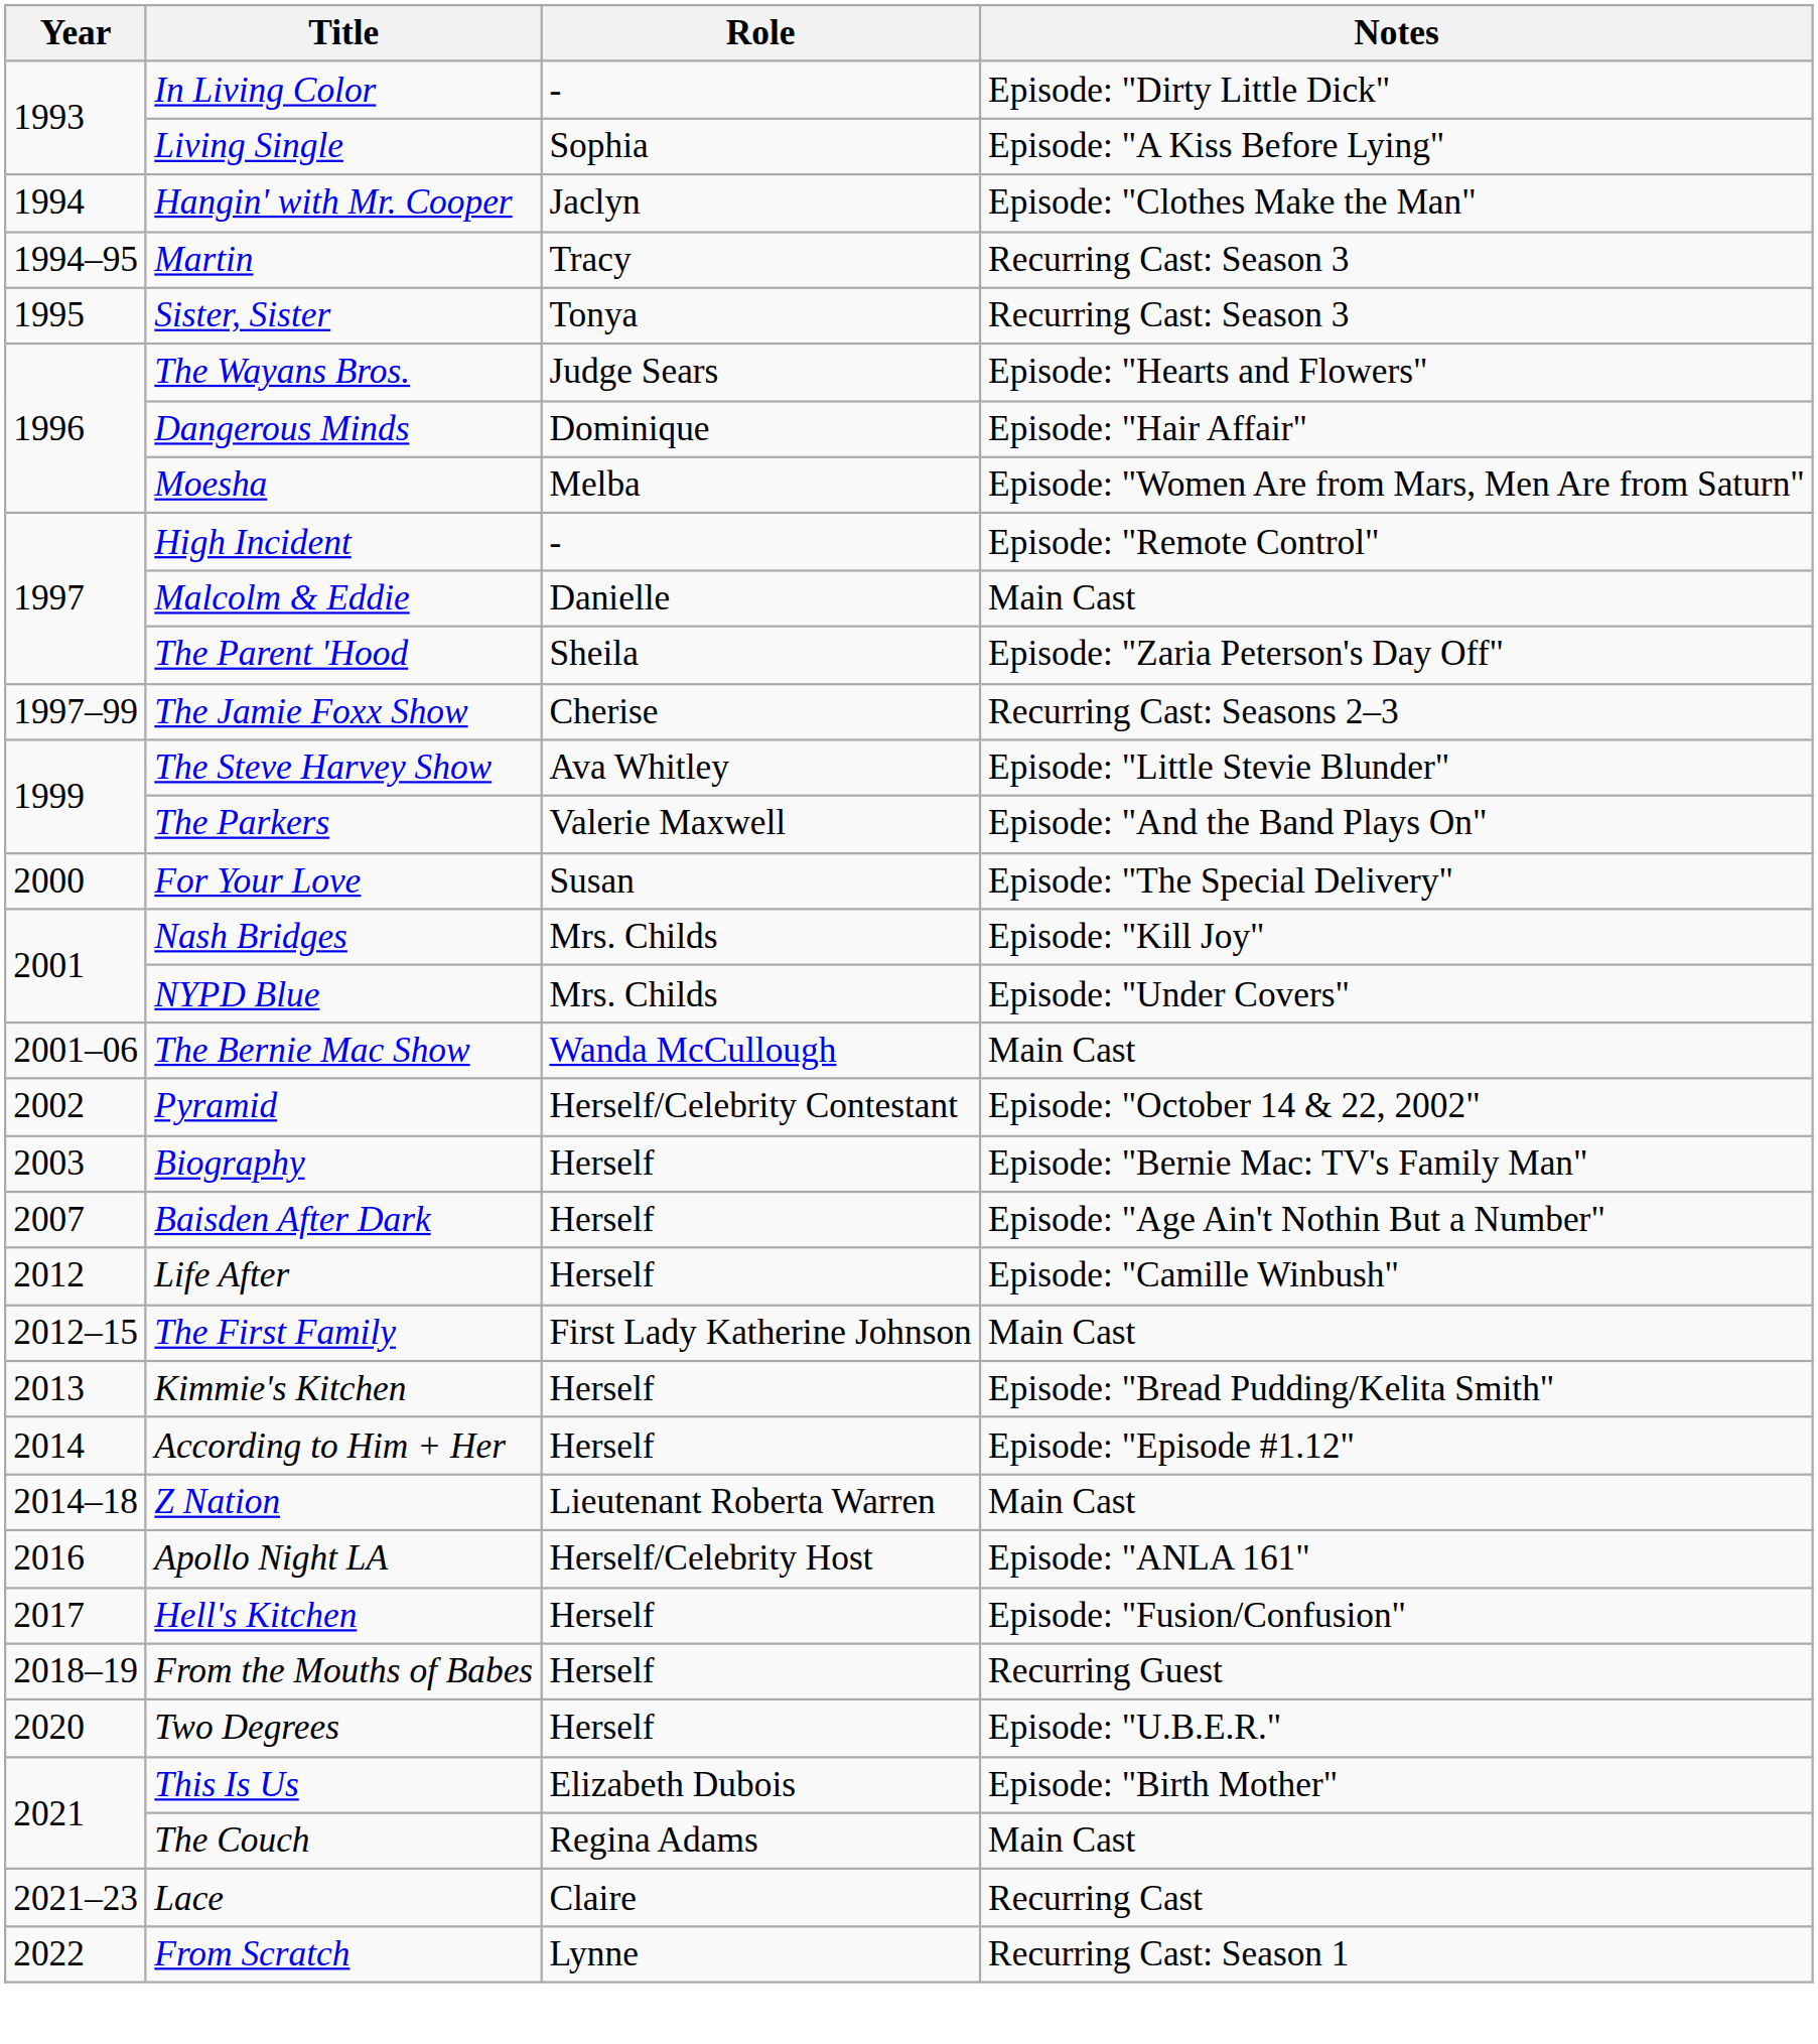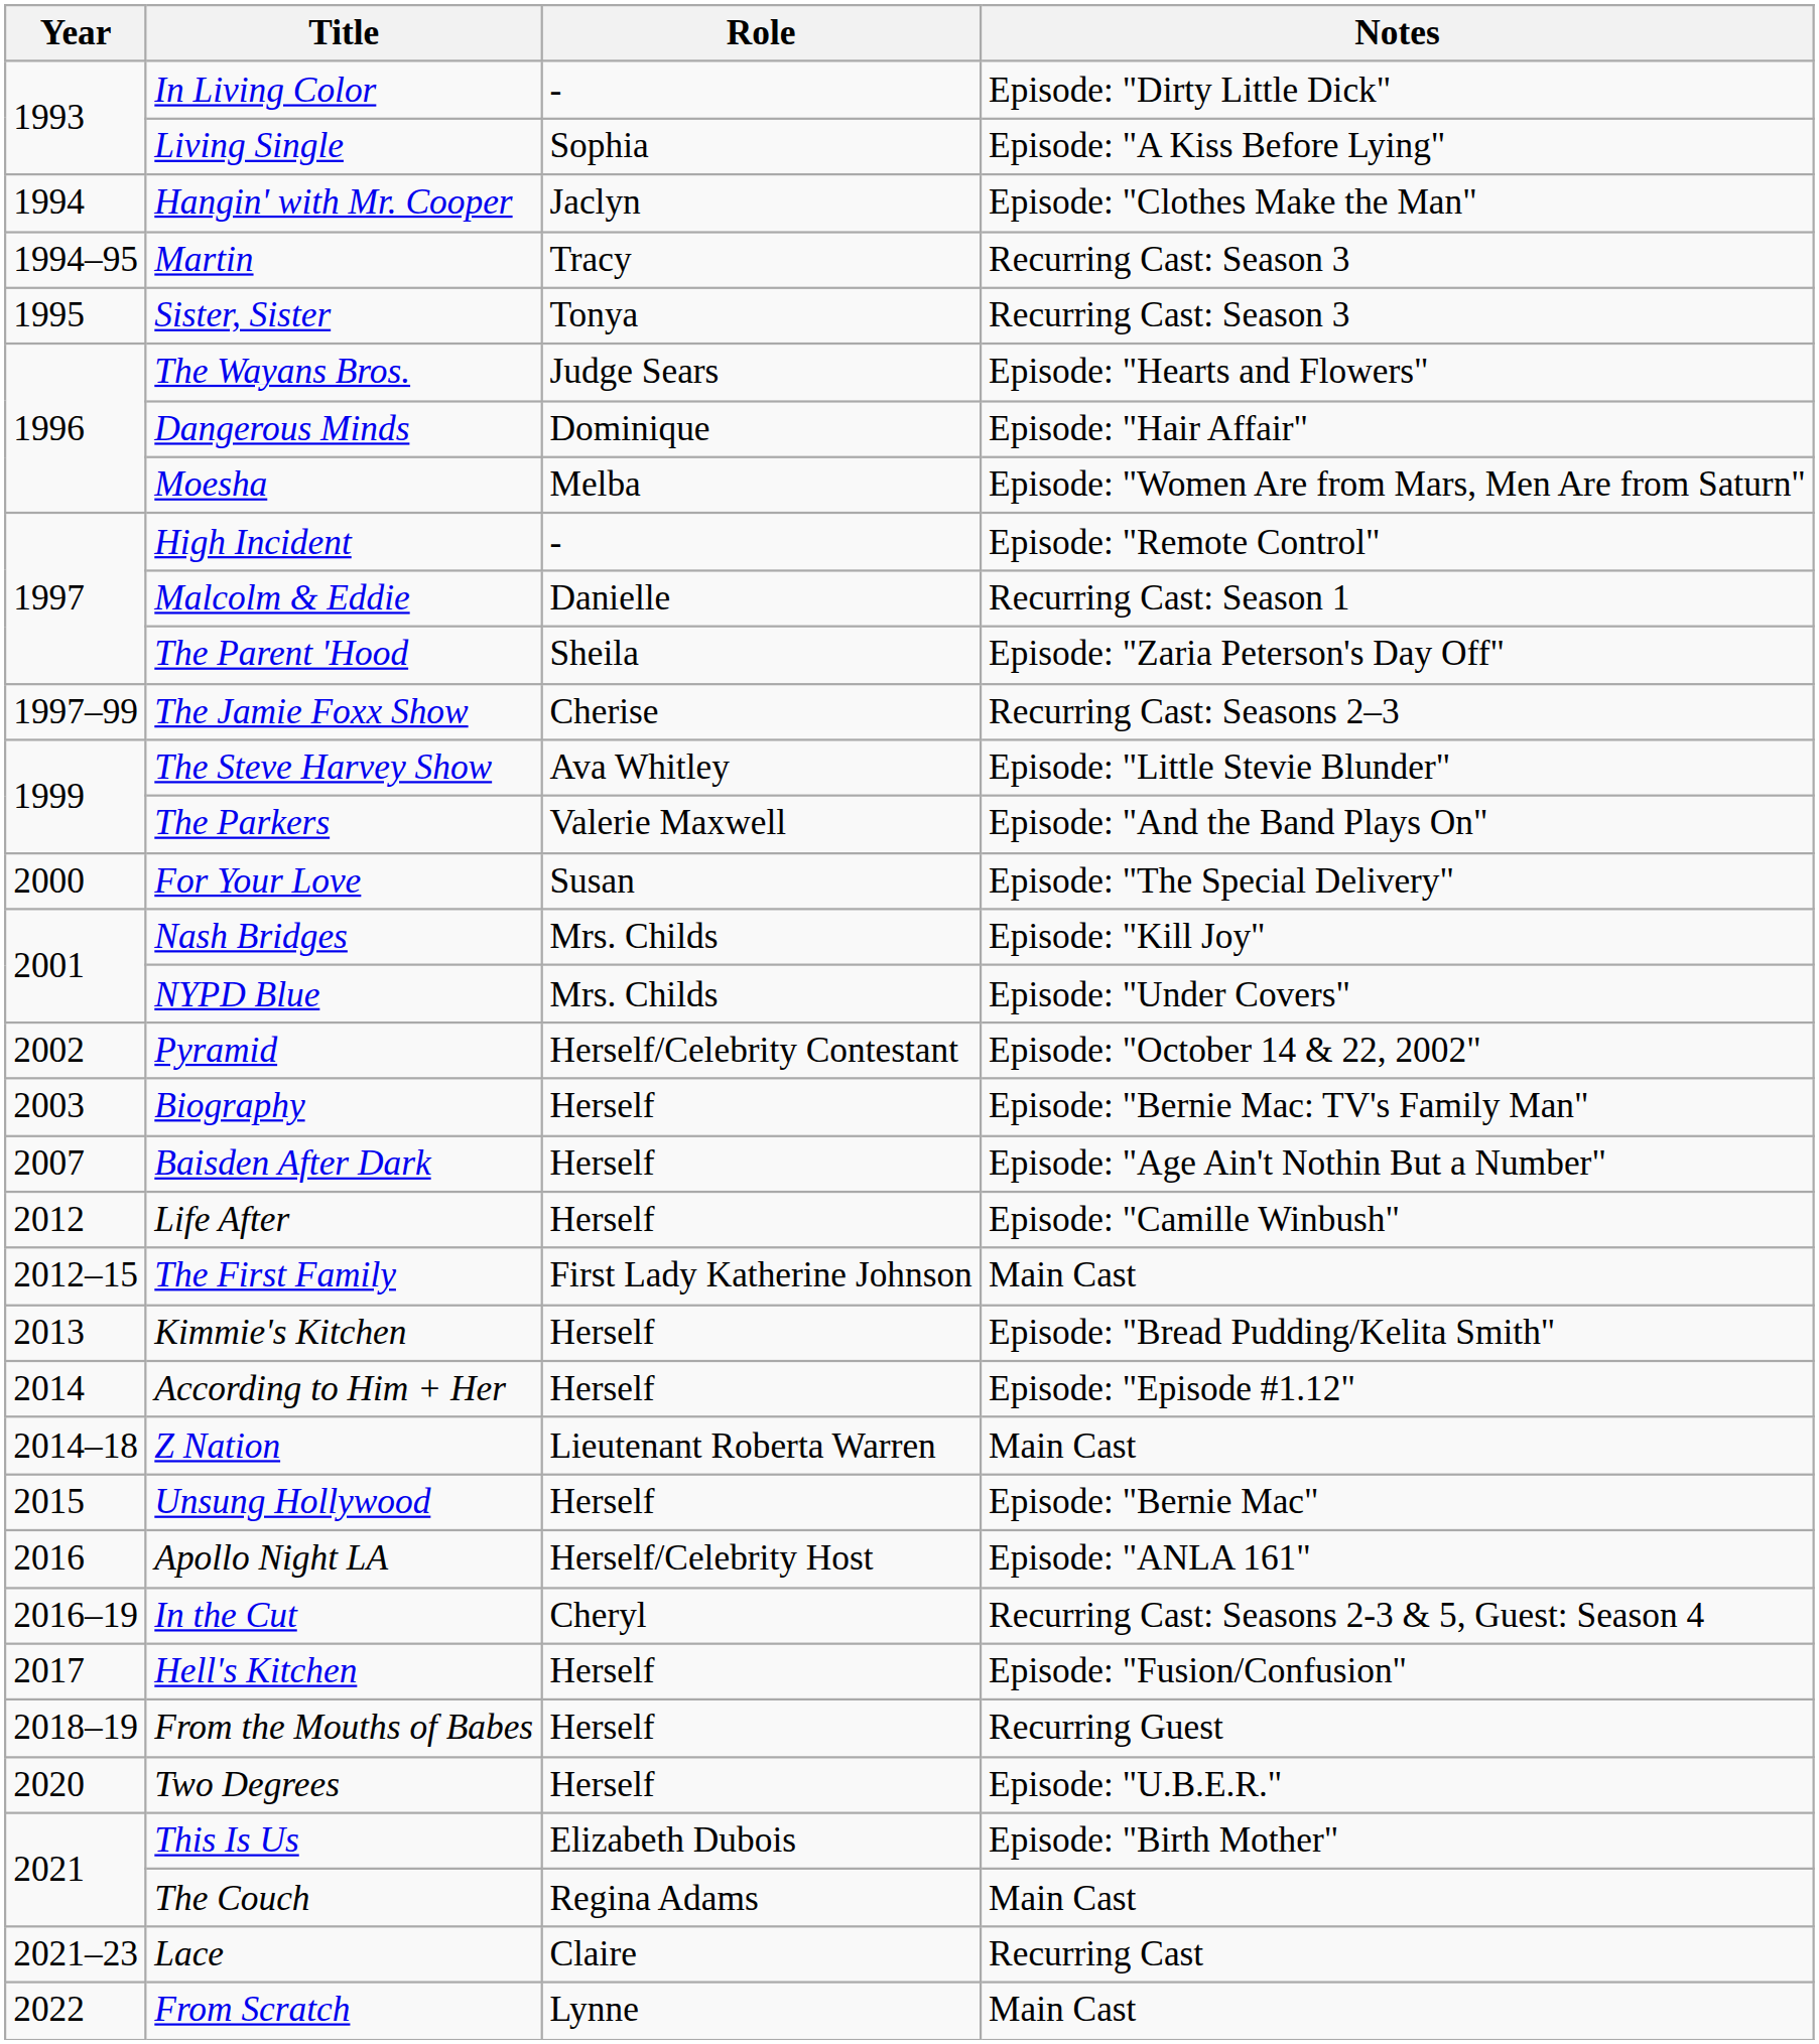Malcolm & Eddie | Notes: Main Cast -> Recurring Cast: Season 1
- row: 2001–06 | The Bernie Mac Show | Wanda McCullough | Main Cast
+ row: 2015 | Unsung Hollywood | Herself | Episode: "Bernie Mac"
+ row: 2016–19 | In the Cut | Cheryl | Recurring Cast: Seasons 2-3 & 5, Guest: Season 4
From Scratch | Notes: Recurring Cast: Season 1 -> Main Cast
